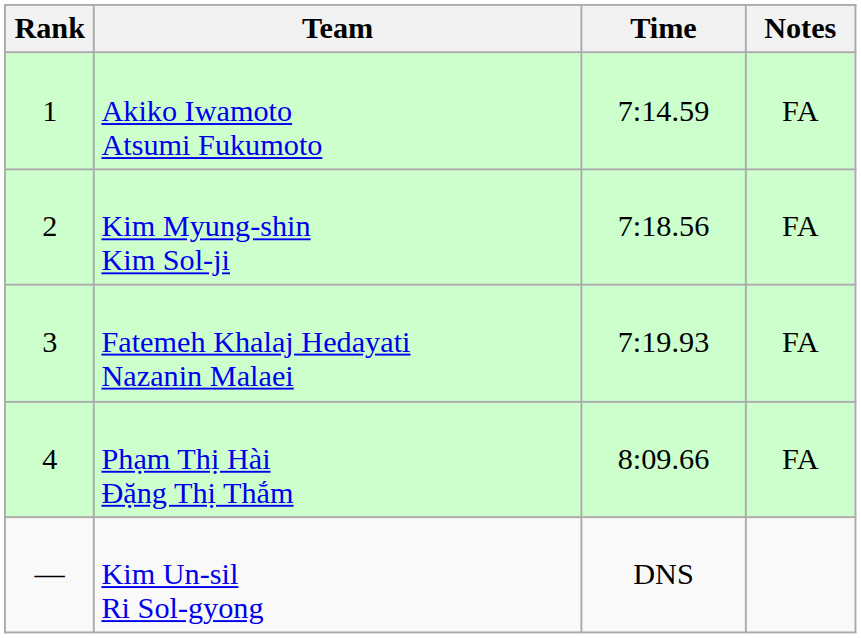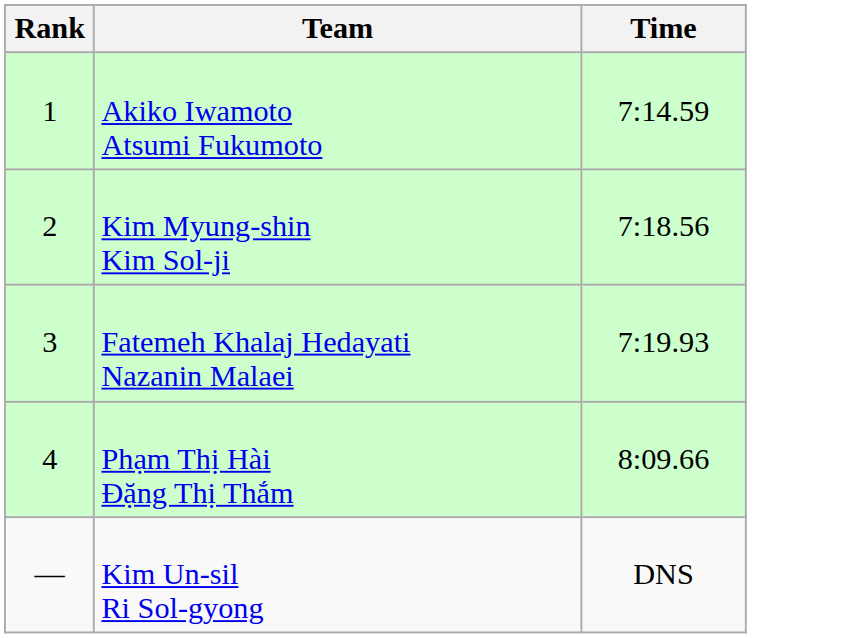- column: Notes | FA | FA | FA | FA
